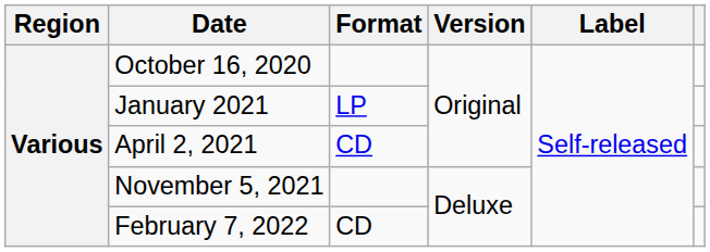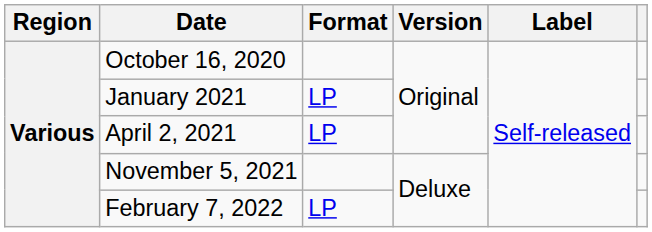April 2, 2021 | Format: CD -> LP
February 7, 2022 | Format: CD -> LP
